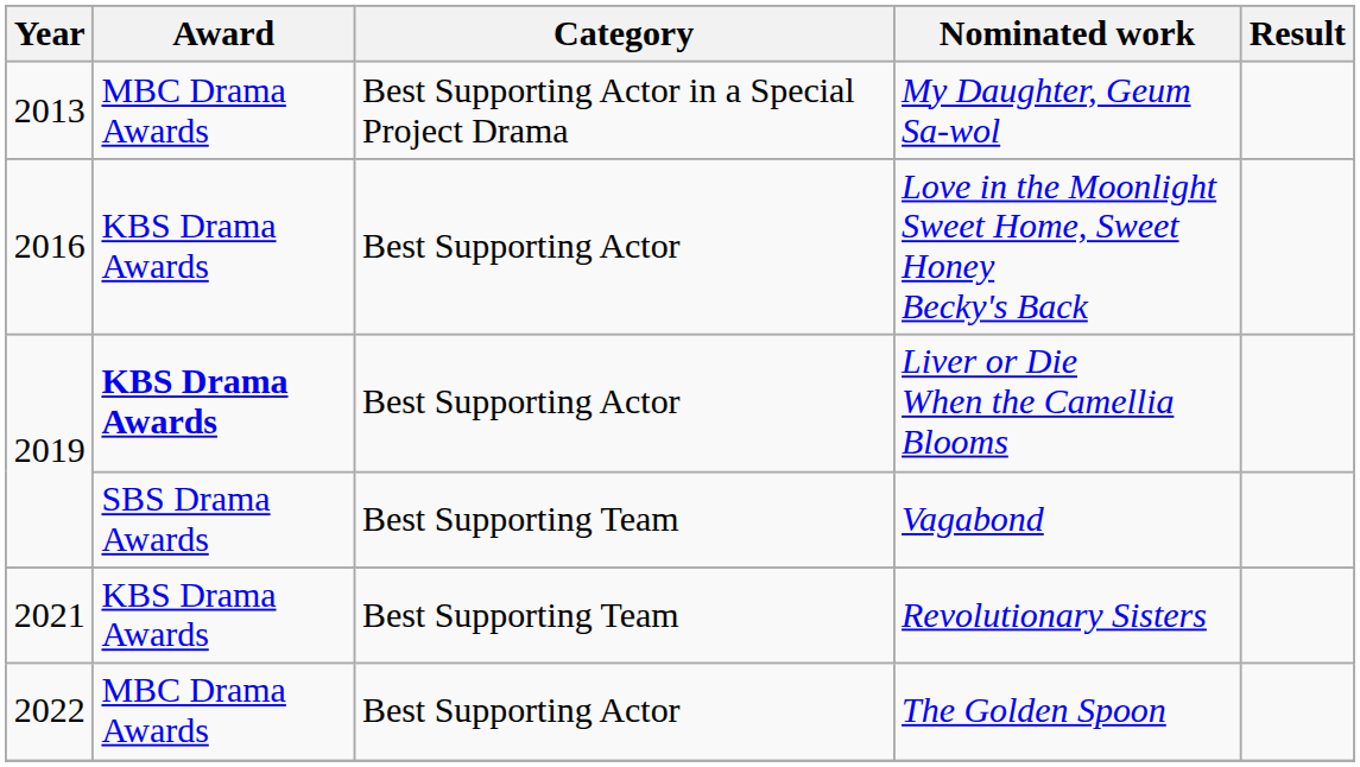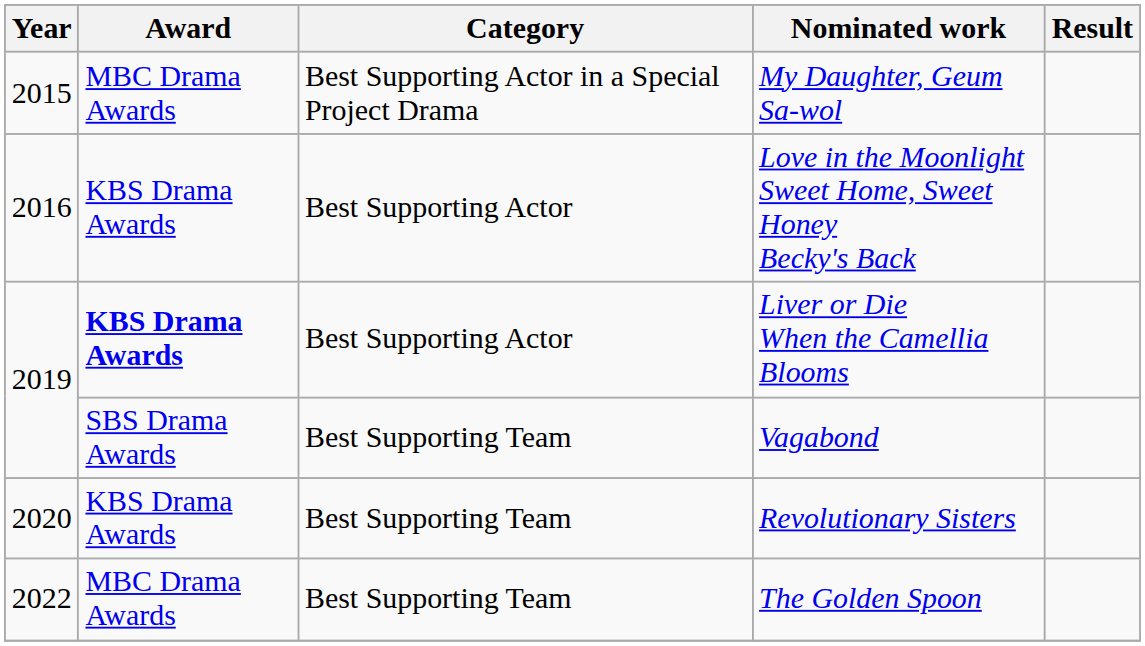My Daughter, Geum Sa-wol | Year: 2013 -> 2015
Revolutionary Sisters | Year: 2021 -> 2020
The Golden Spoon | Category: Best Supporting Actor -> Best Supporting Team
